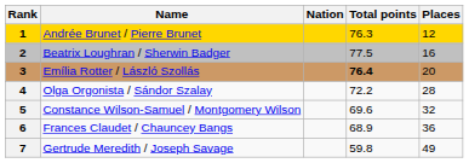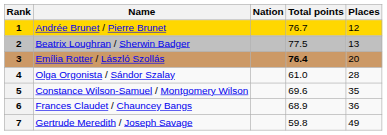Andrée Brunet / Pierre Brunet | Total points: 76.3 -> 76.7
Beatrix Loughran / Sherwin Badger | Places: 16 -> 13
Olga Orgonista / Sándor Szalay | Total points: 72.2 -> 61.0
Constance Wilson-Samuel / Montgomery Wilson | Places: 32 -> 35
